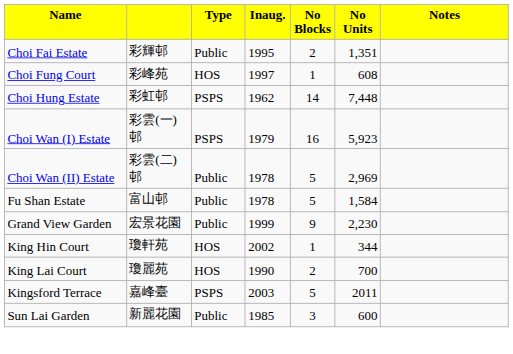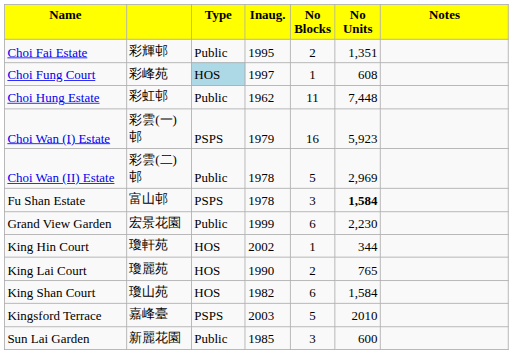Choi Fung Court | column 3: no background -> lightblue background
Choi Hung Estate | column 3: PSPS -> Public
Choi Hung Estate | column 5: 14 -> 11
Fu Shan Estate | column 3: Public -> PSPS
Fu Shan Estate | column 5: 5 -> 3
Fu Shan Estate | column 6: normal -> bold
Grand View Garden | column 5: 9 -> 6
King Lai Court | column 6: 700 -> 765
+ row: King Shan Court | 瓊山苑 | HOS | 1982 | 6 | 1,584
Kingsford Terrace | column 6: 2011 -> 2010
